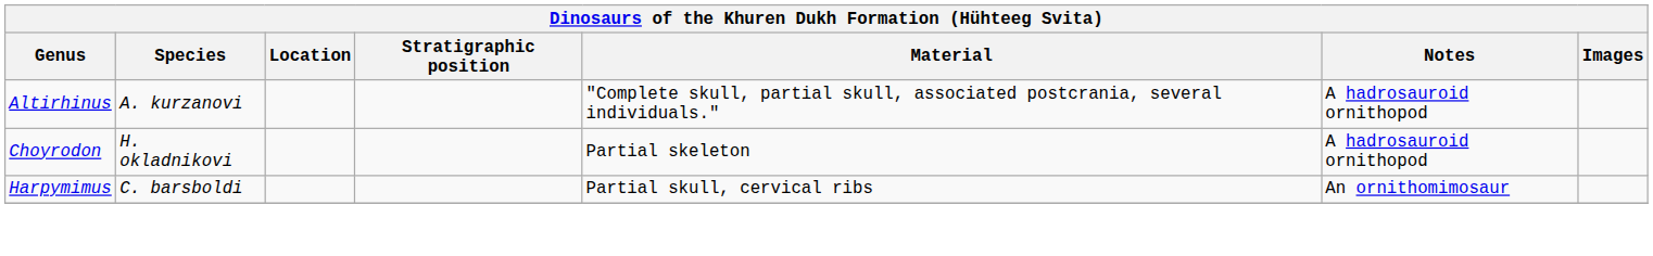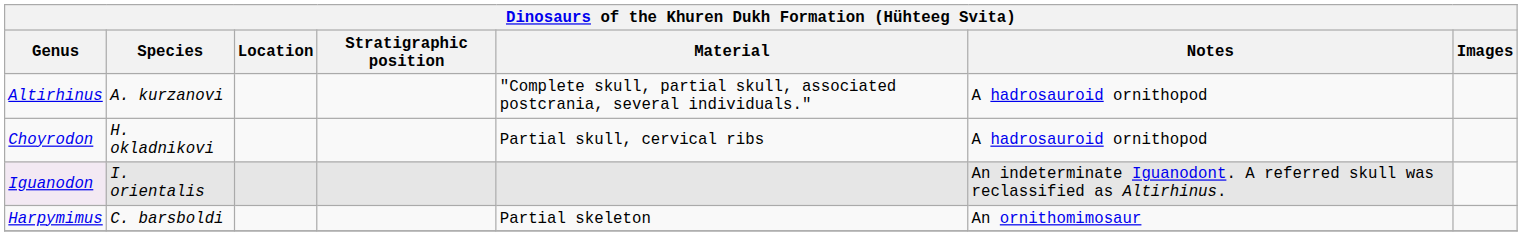Choyrodon | Material: Partial skeleton -> Partial skull, cervical ribs
+ row: Iguanodon | I. orientalis | An indeterminate Iguanodont. A referred skull was reclassified as Altirhinus.
Harpymimus | Material: Partial skull, cervical ribs -> Partial skeleton
